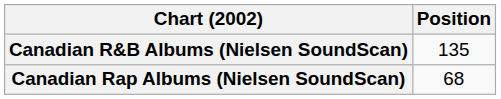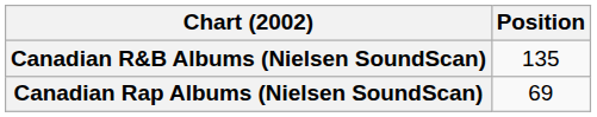Canadian Rap Albums (Nielsen SoundScan) | Position: 68 -> 69
